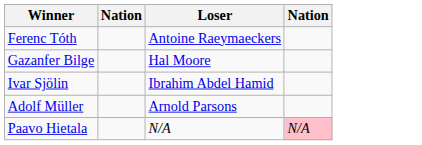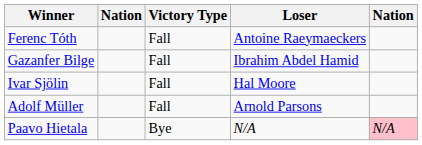+ column: Victory Type | Fall | Fall | Fall | Fall | Bye
Gazanfer Bilge | Loser: Hal Moore -> Ibrahim Abdel Hamid
Ivar Sjölin | Loser: Ibrahim Abdel Hamid -> Hal Moore
